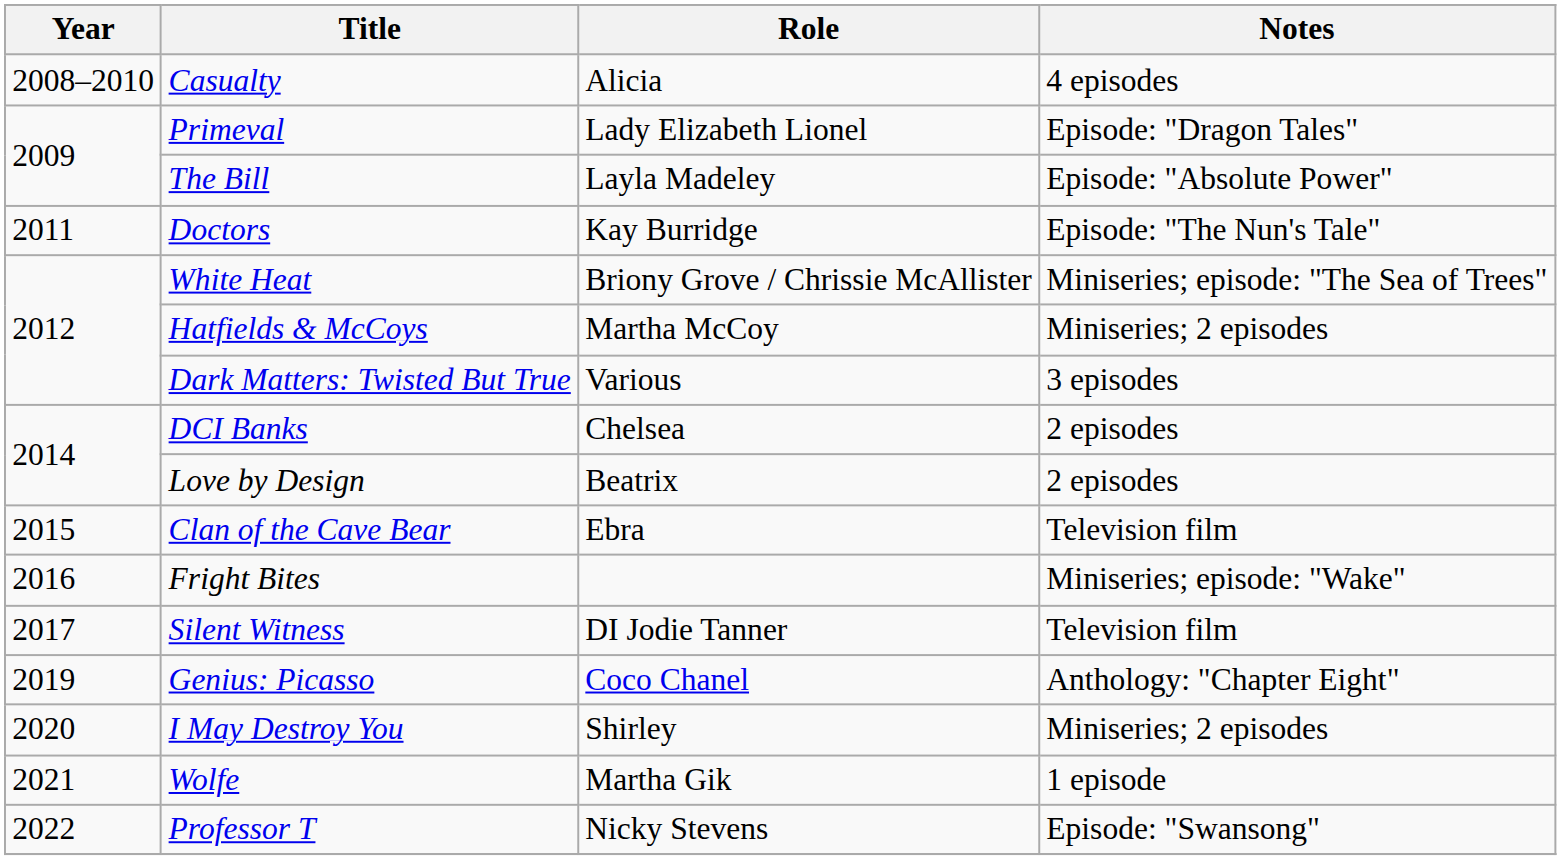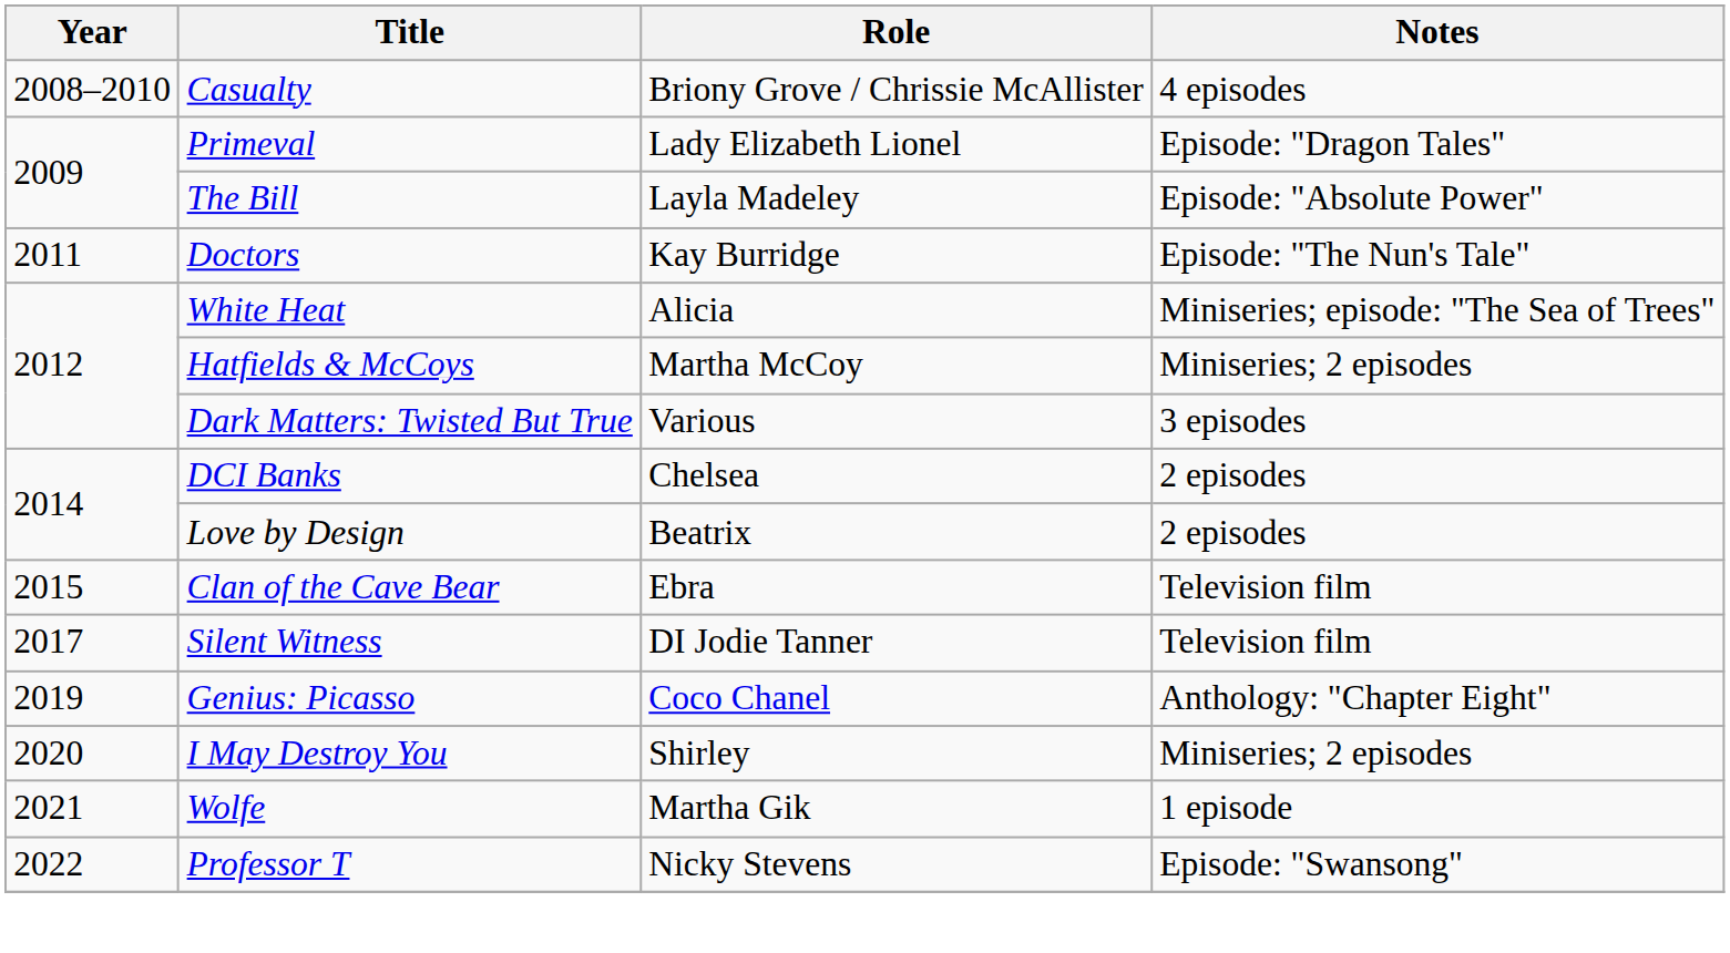Casualty | Role: Alicia -> Briony Grove / Chrissie McAllister
White Heat | Role: Briony Grove / Chrissie McAllister -> Alicia
- row: 2016 | Fright Bites | Miniseries; episode: "Wake"
